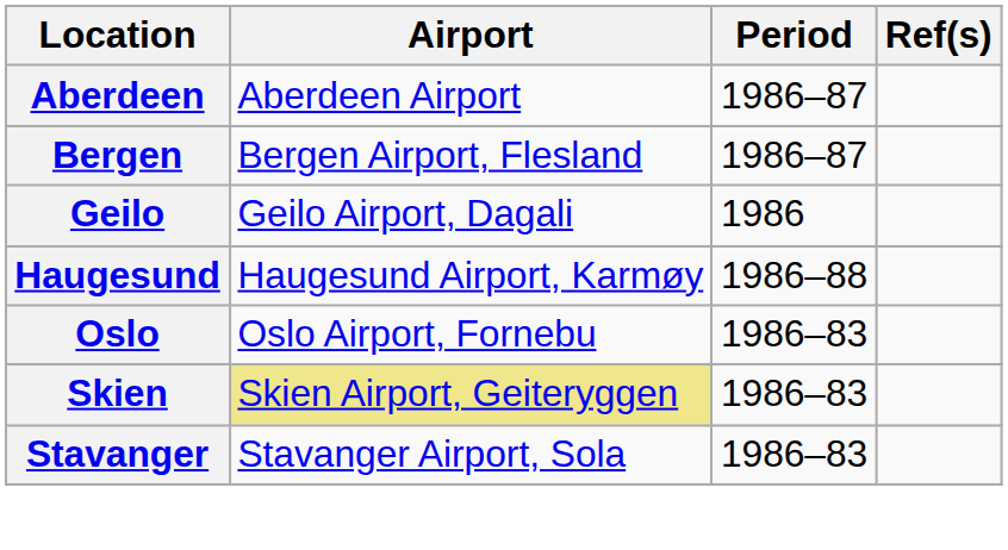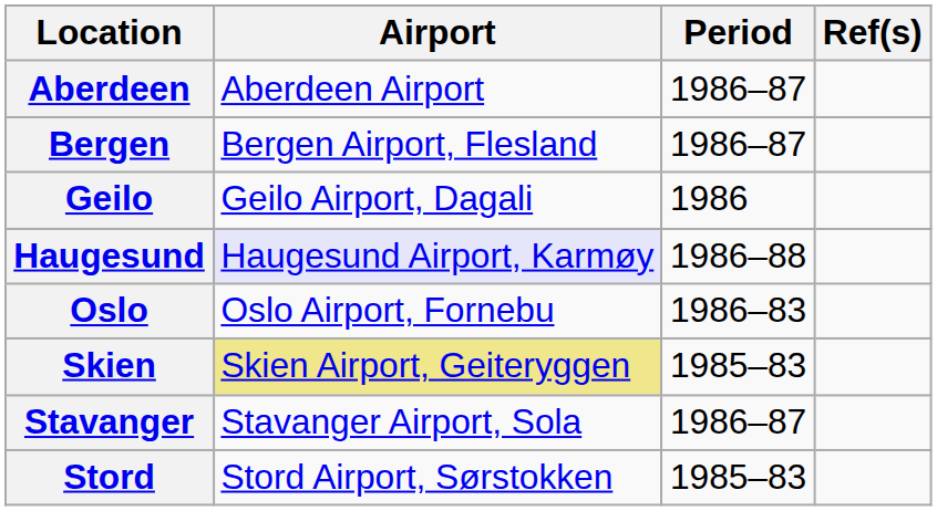Haugesund | Airport: no background -> lavender background
Skien | Period: 1986–83 -> 1985–83
Stavanger | Period: 1986–83 -> 1986–87
+ row: Stord | Stord Airport, Sørstokken | 1985–83
